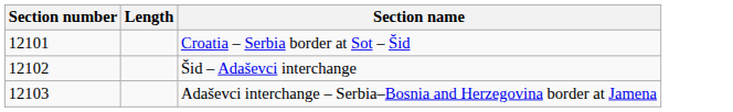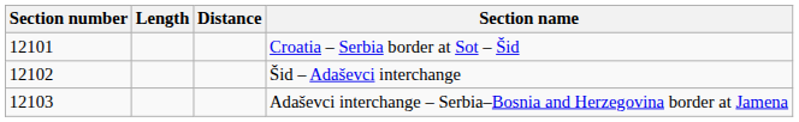+ column: Distance
